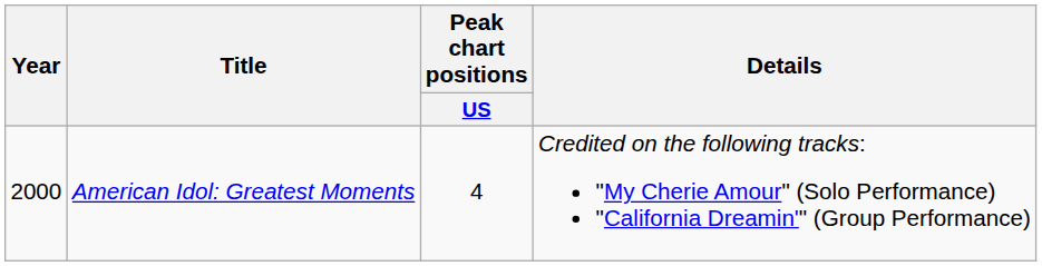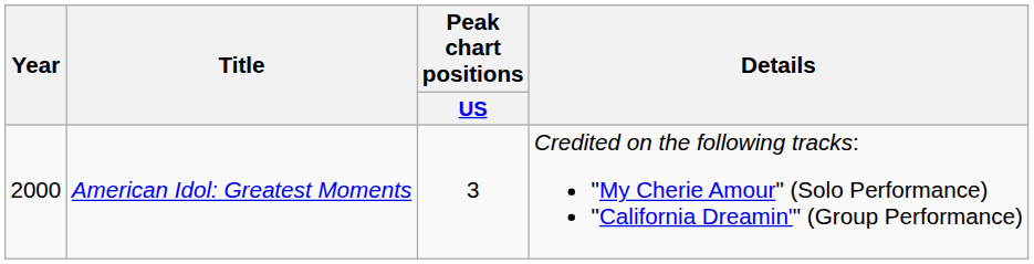American Idol: Greatest Moments | Peak chart positions / US: 4 -> 3
